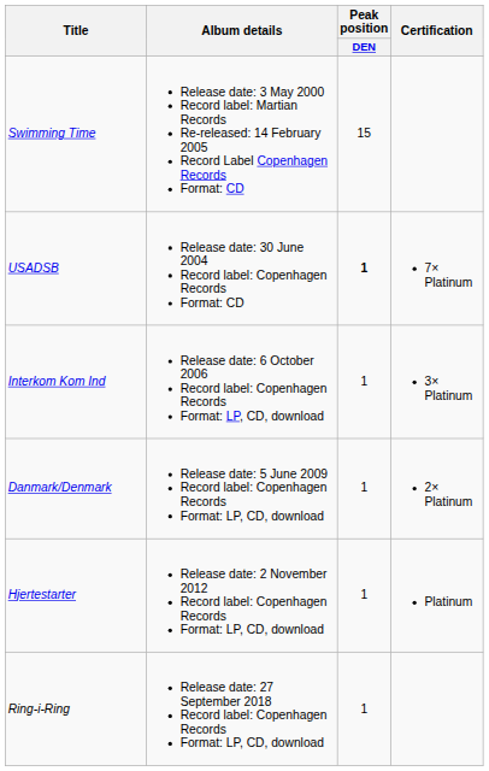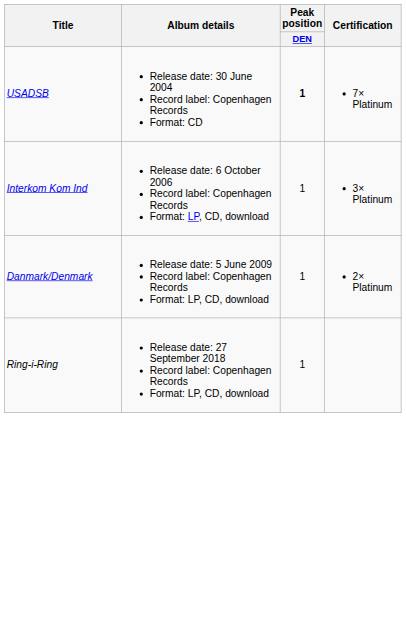- row: Swimming Time | Release date: 3 May 2000 Record label: Martian Records Re-released: 14 February 2005 Record Label Copenhagen Records Format: CD | 15
- row: Hjertestarter | Release date: 2 November 2012 Record label: Copenhagen Records Format: LP, CD, download | 1 | Platinum
